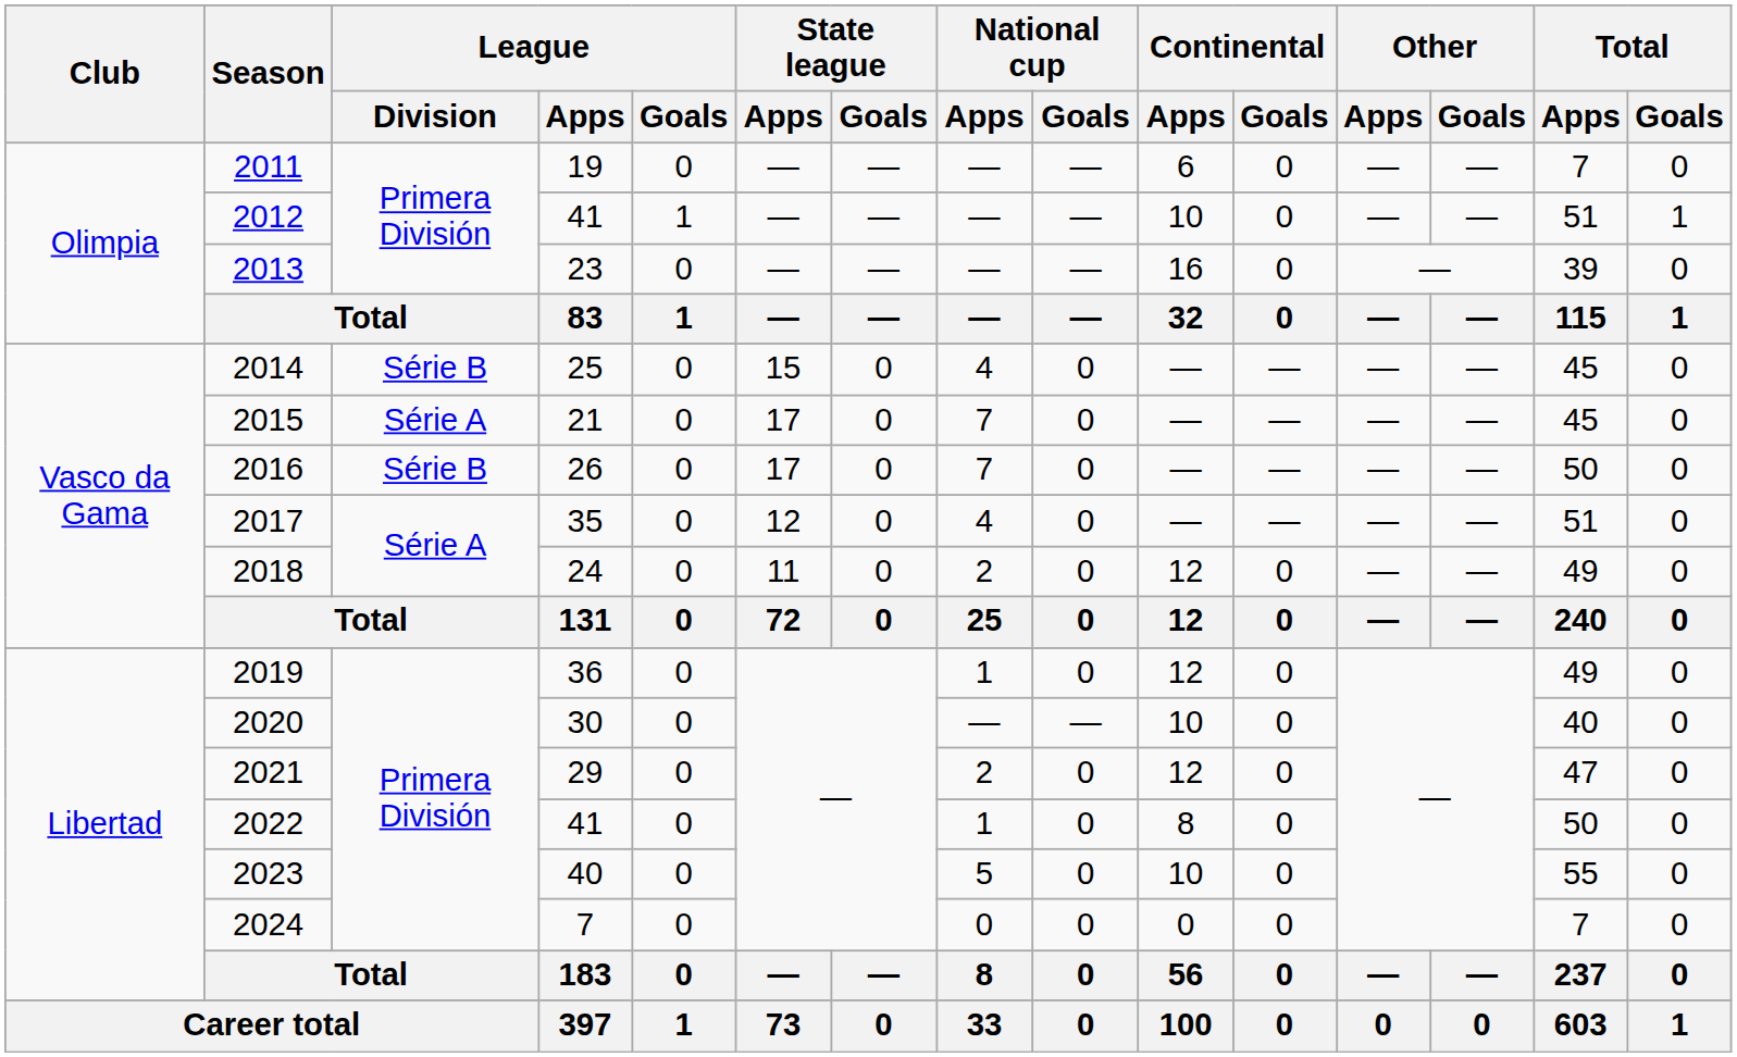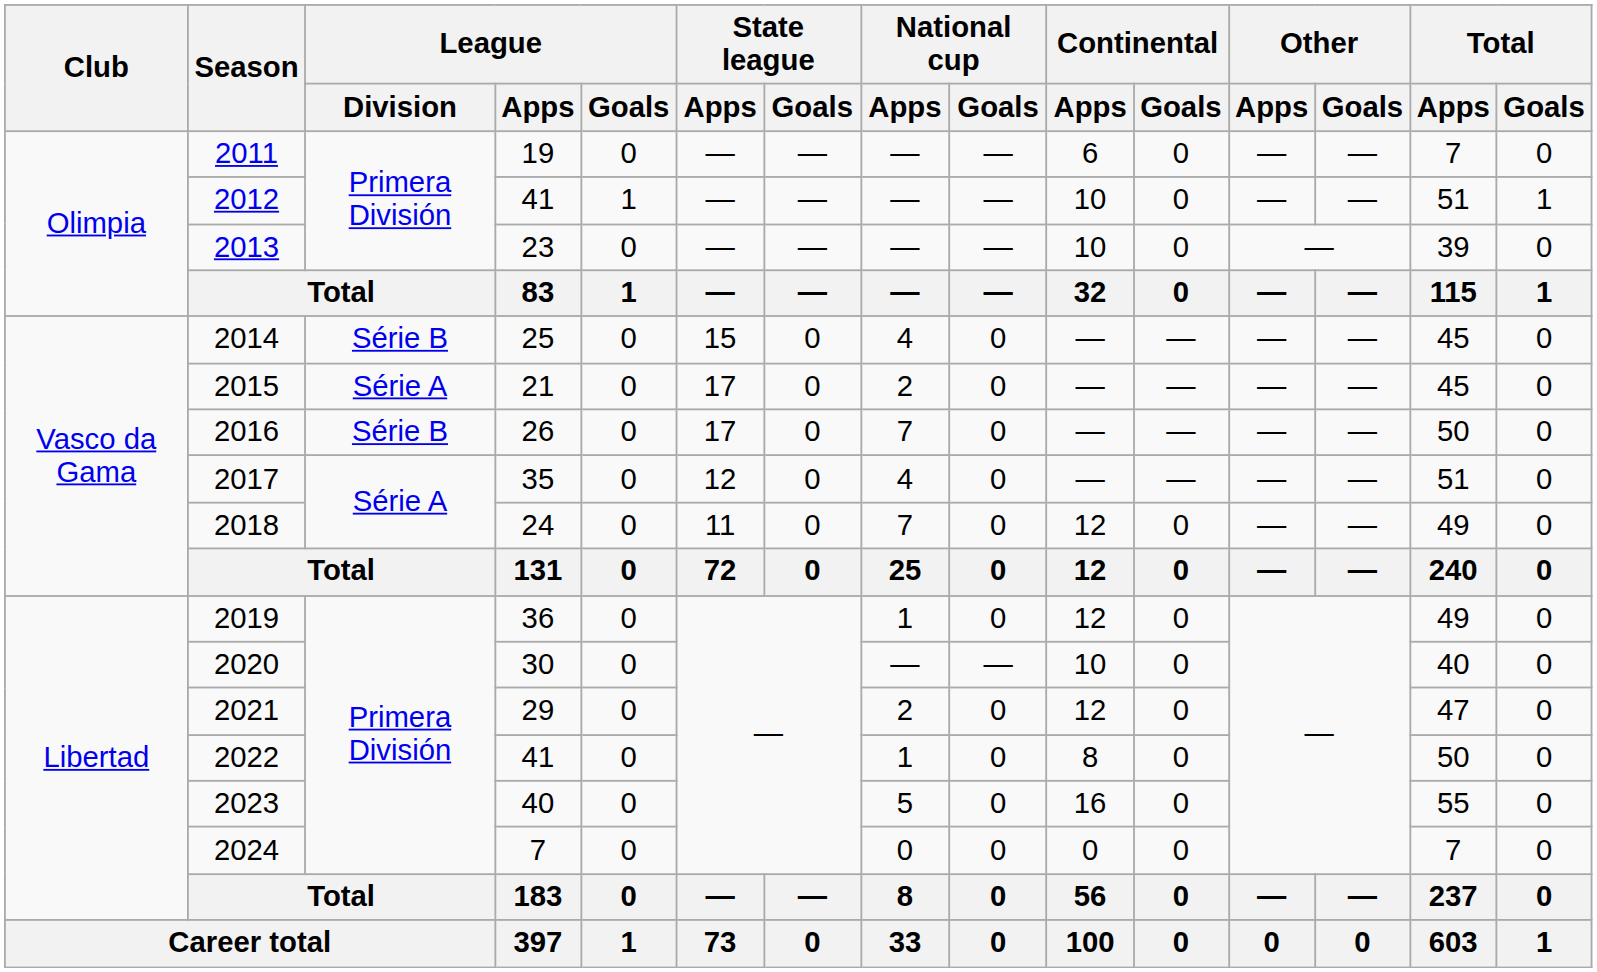2013 | Continental / Apps: 16 -> 10
2015 | National cup / Apps: 7 -> 2
2018 | National cup / Apps: 2 -> 7
2023 | Continental / Apps: 10 -> 16
